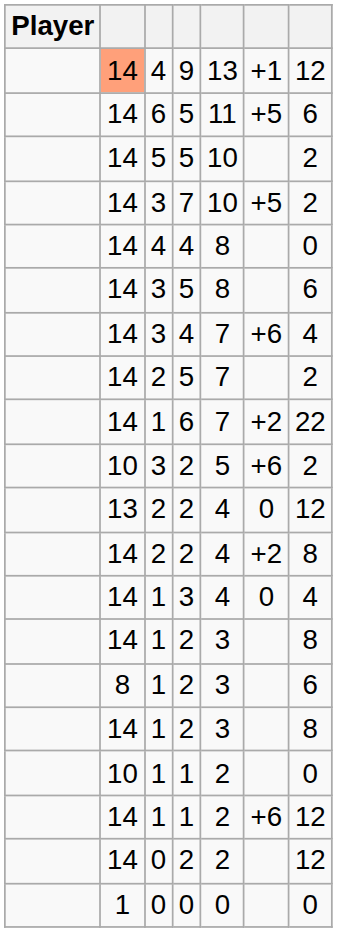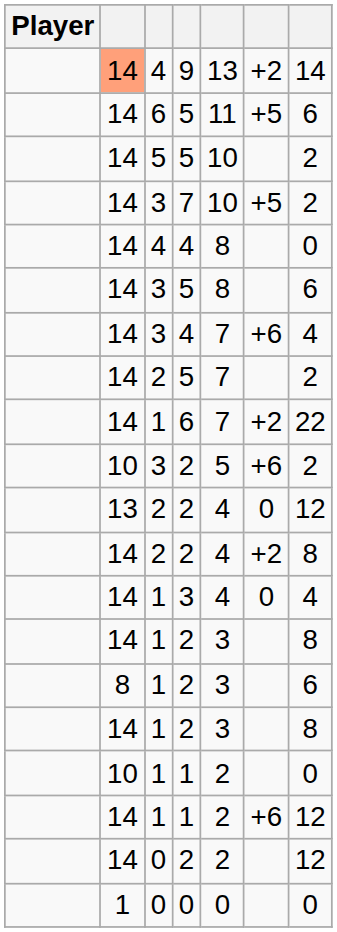9 | column 6: +1 -> +2
9 | column 7: 12 -> 14
